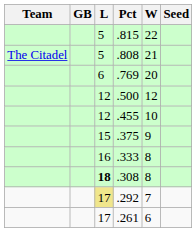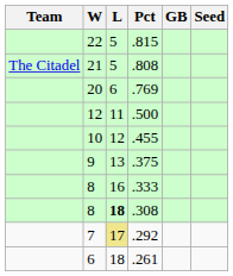columns swapped: W <-> GB
.500 | L: 12 -> 11
.375 | L: 15 -> 13
.261 | L: 17 -> 18
